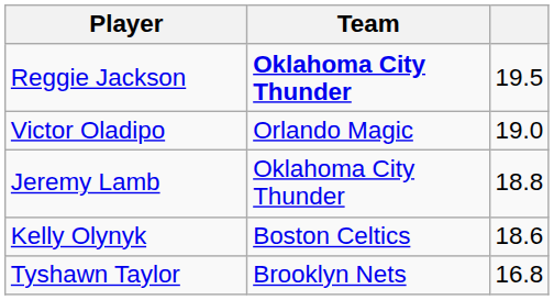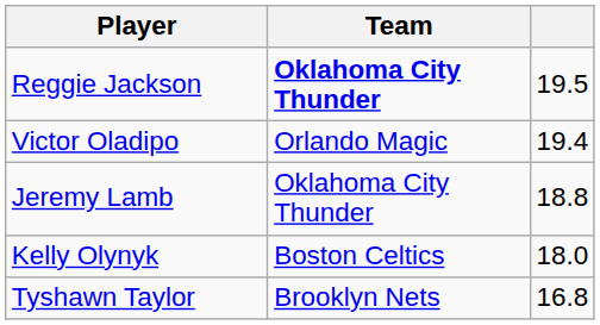Victor Oladipo | column 3: 19.0 -> 19.4
Kelly Olynyk | column 3: 18.6 -> 18.0
